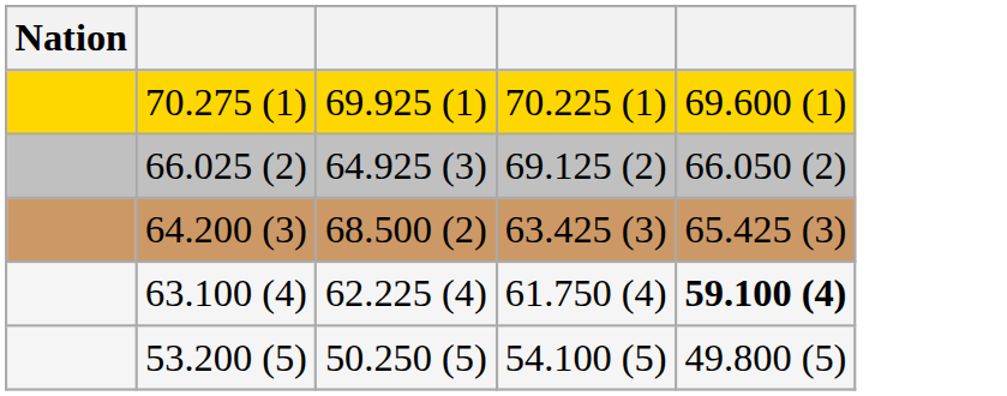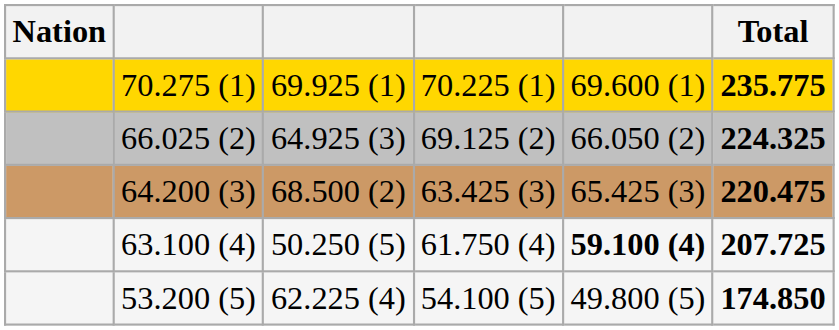+ column: Total | 235.775 | 224.325 | 220.475 | 207.725 | 174.850
63.100 (4) | column 3: 62.225 (4) -> 50.250 (5)
53.200 (5) | column 3: 50.250 (5) -> 62.225 (4)
